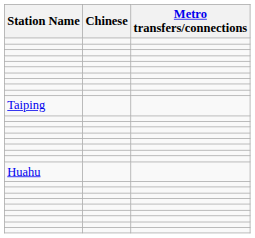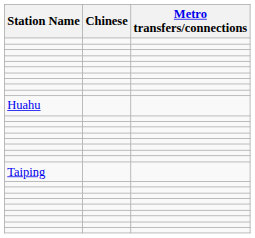rows swapped: Huahu <-> Taiping
